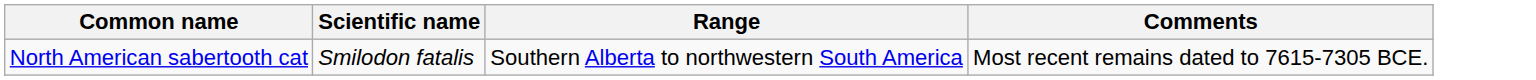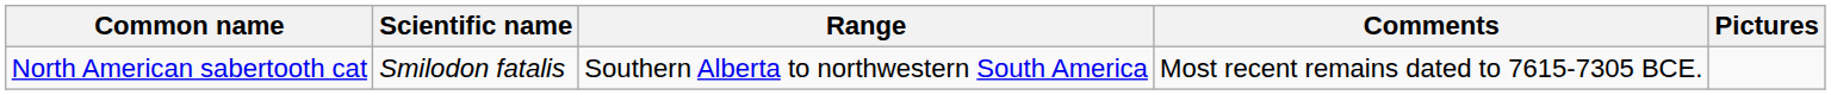+ column: Pictures
